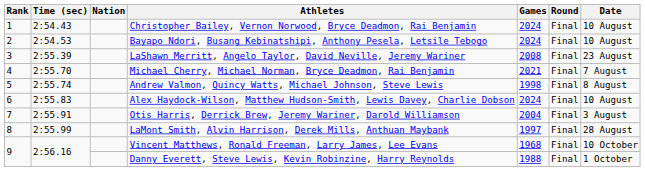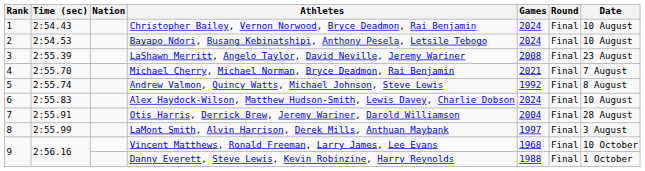Andrew Valmon, Quincy Watts, Michael Johnson, Steve Lewis | Games: 1998 -> 1992
Otis Harris, Derrick Brew, Jeremy Wariner, Darold Williamson | Date: 3 August -> 28 August
LaMont Smith, Alvin Harrison, Derek Mills, Anthuan Maybank | Date: 28 August -> 3 August
